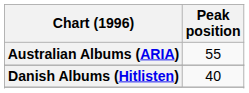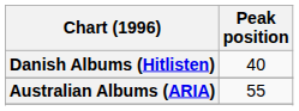rows swapped: Australian Albums (ARIA) <-> Danish Albums (Hitlisten)
